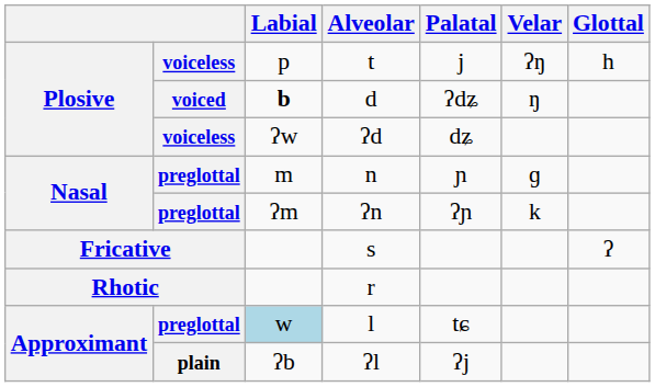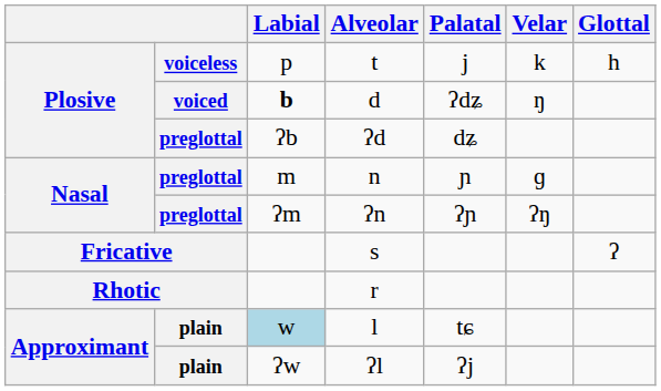t | Velar: ʔŋ -> k
ʔd | column 2: voiceless -> preglottal
ʔd | Labial: ʔw -> ʔb
ʔn | Velar: k -> ʔŋ
l | column 2: preglottal -> plain
ʔl | Labial: ʔb -> ʔw
